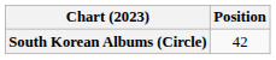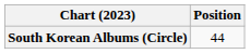South Korean Albums (Circle) | Position: 42 -> 44
